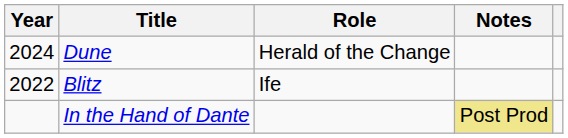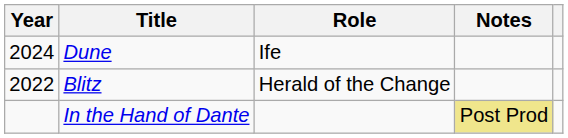Dune | Role: Herald of the Change -> Ife
Blitz | Role: Ife -> Herald of the Change
